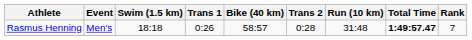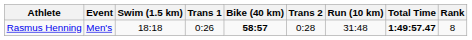Rasmus Henning | Bike (40 km): normal -> bold
Rasmus Henning | Rank: 7 -> 8
